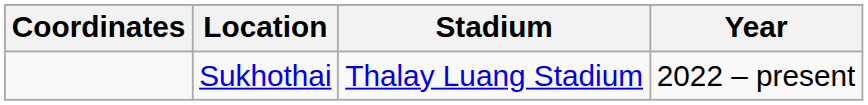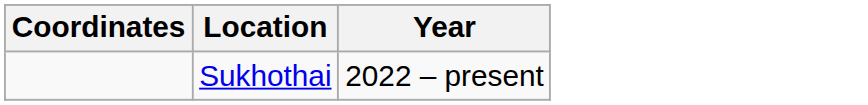- column: Stadium | Thalay Luang Stadium
